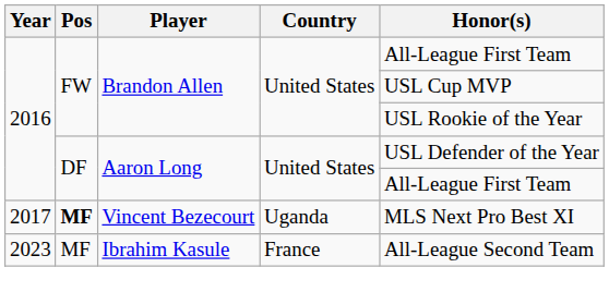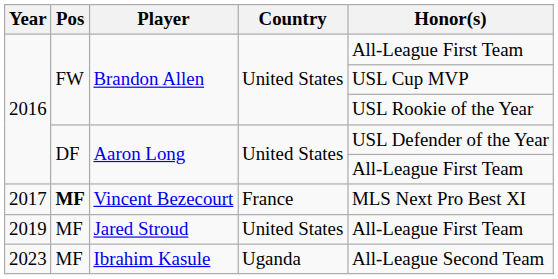Vincent Bezecourt | Country: Uganda -> France
+ row: 2019 | MF | Jared Stroud | United States | All-League First Team
Ibrahim Kasule | Country: France -> Uganda
